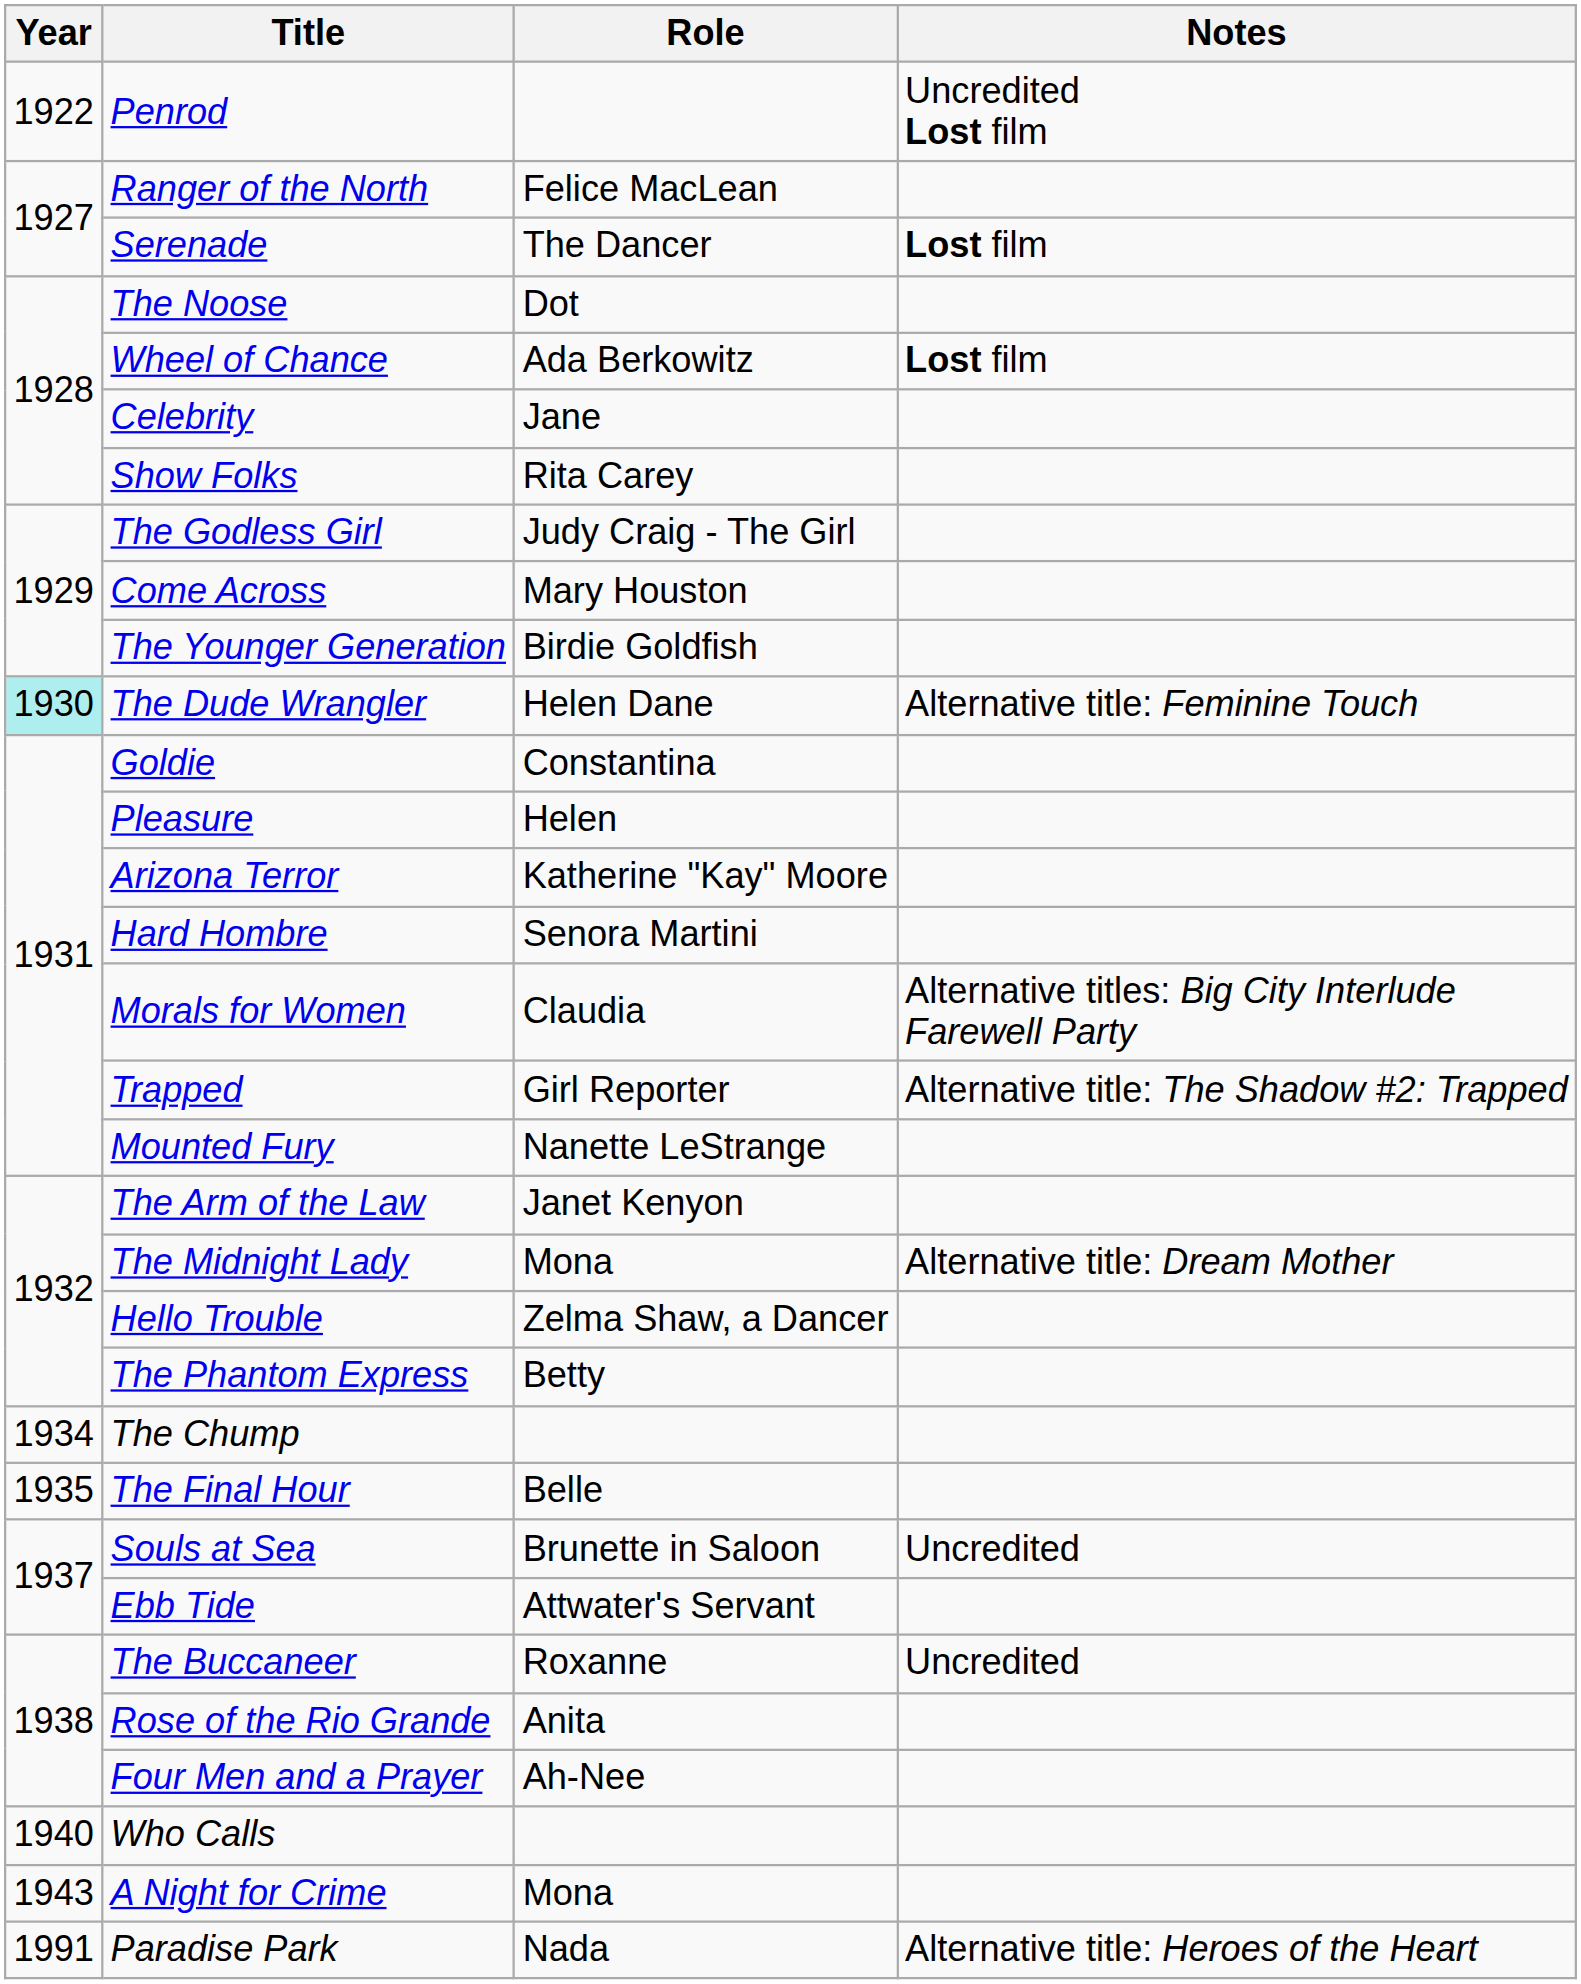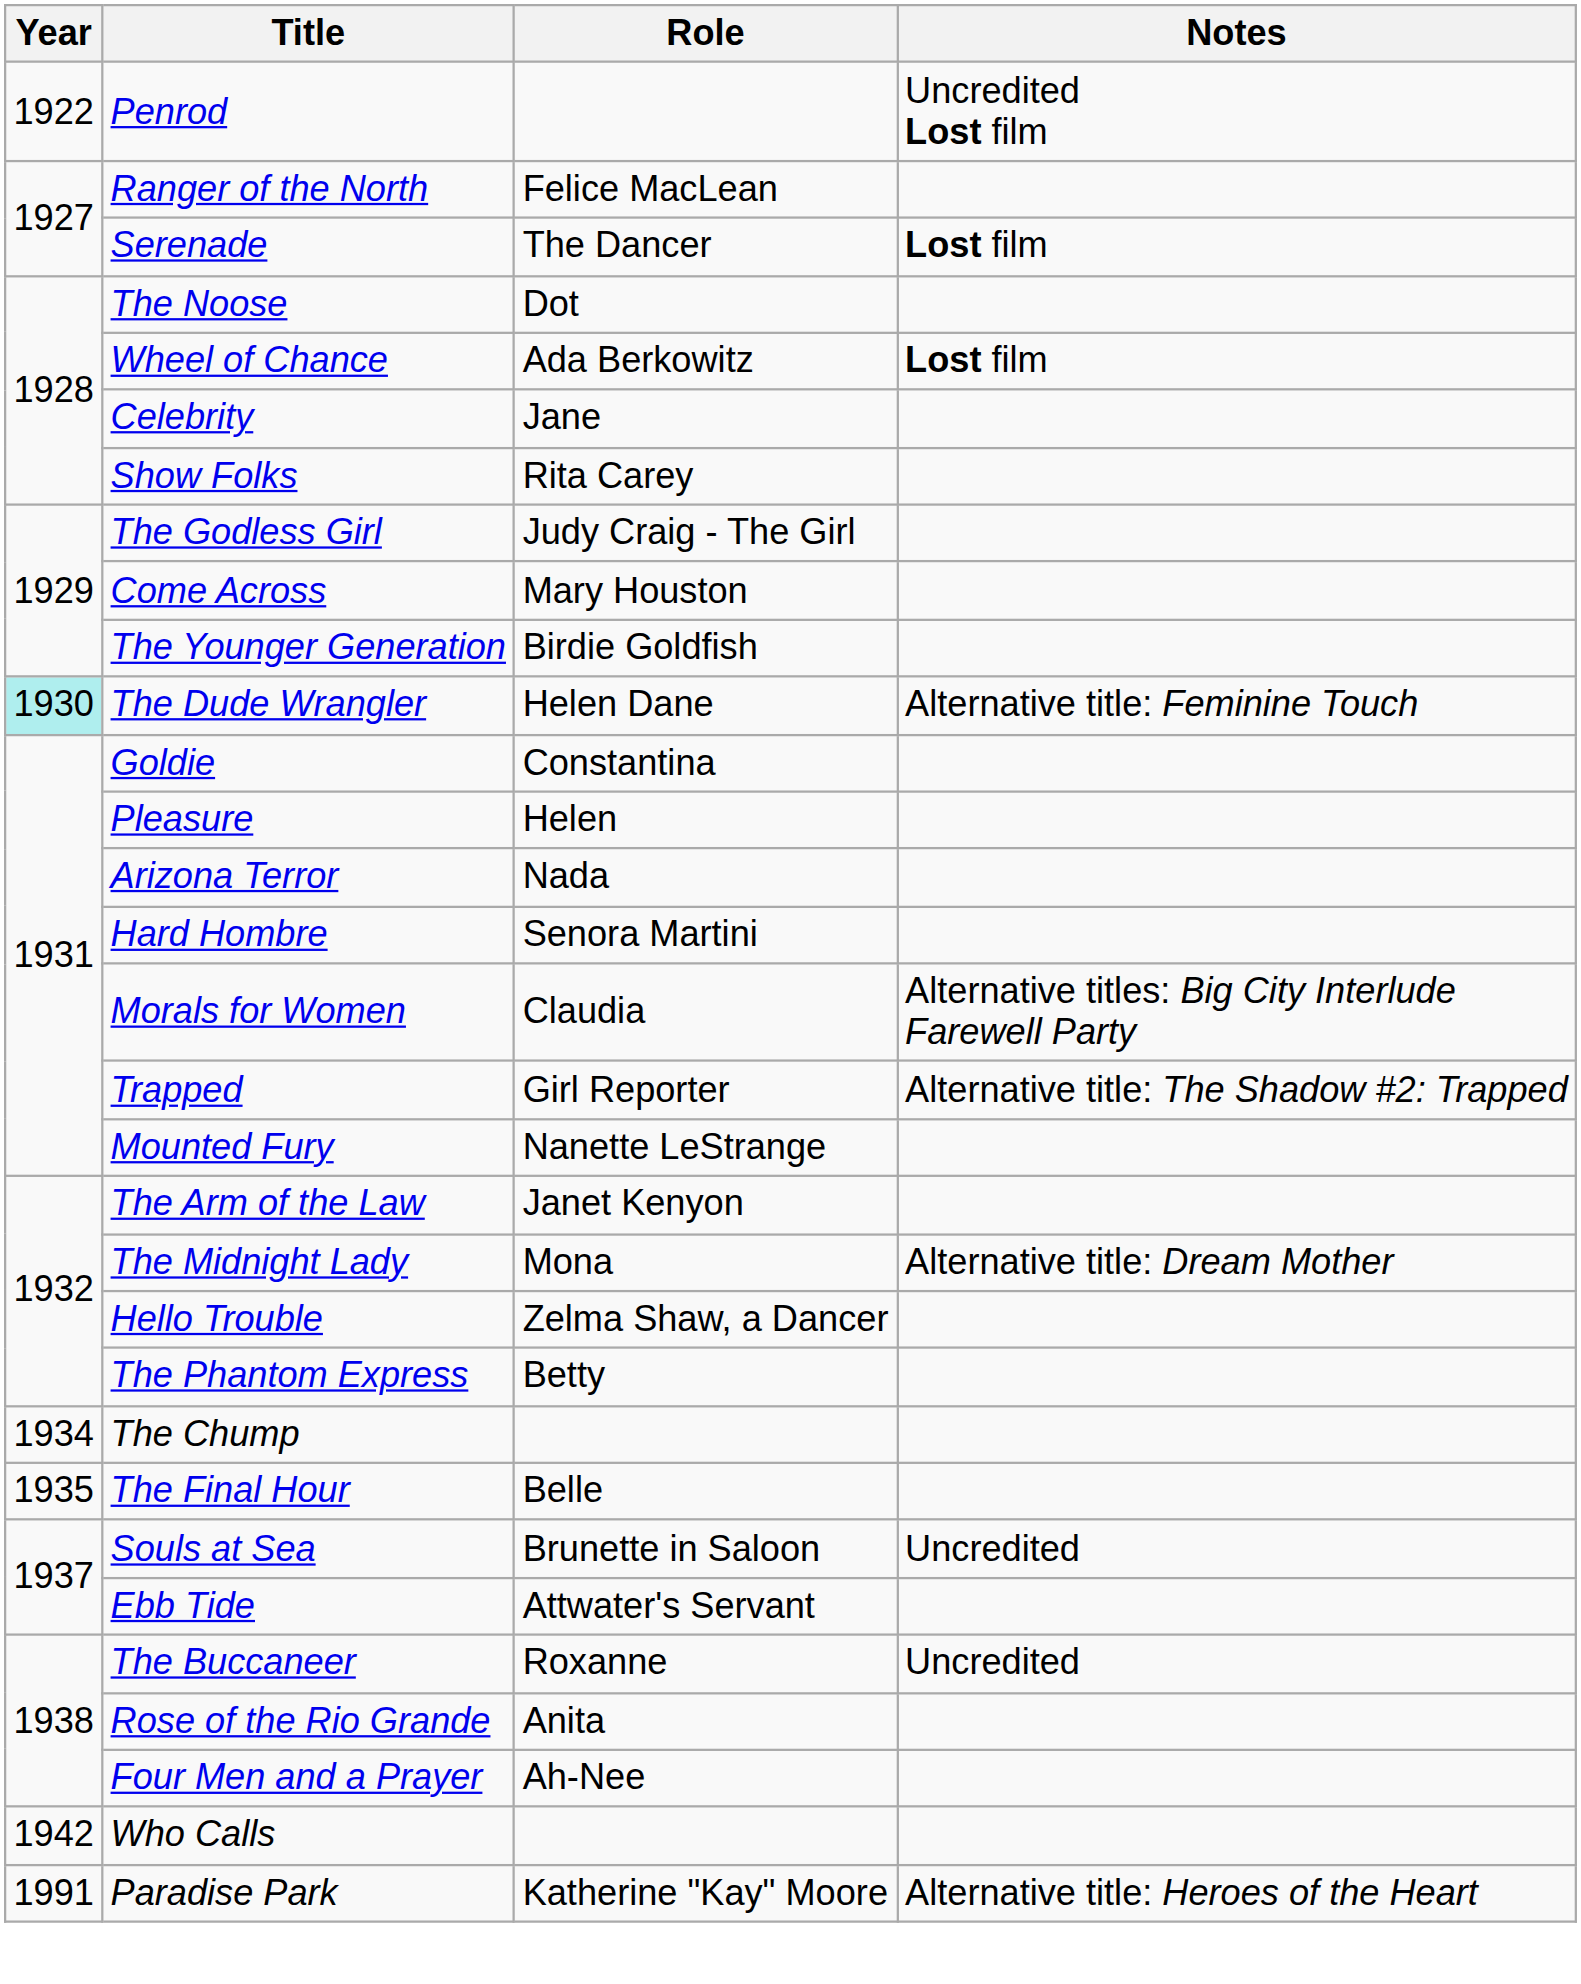Arizona Terror | Role: Katherine "Kay" Moore -> Nada
Who Calls | Year: 1940 -> 1942
- row: 1943 | A Night for Crime | Mona
Paradise Park | Role: Nada -> Katherine "Kay" Moore
